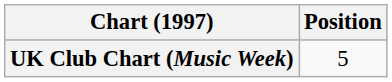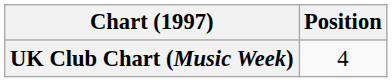UK Club Chart (Music Week) | Position: 5 -> 4
